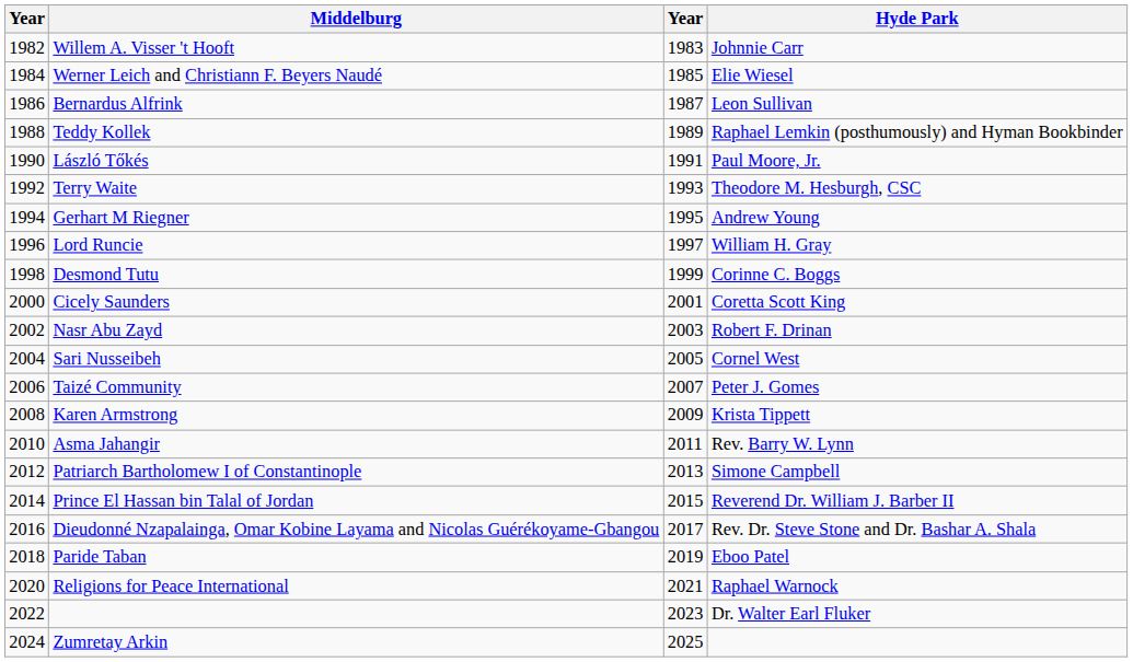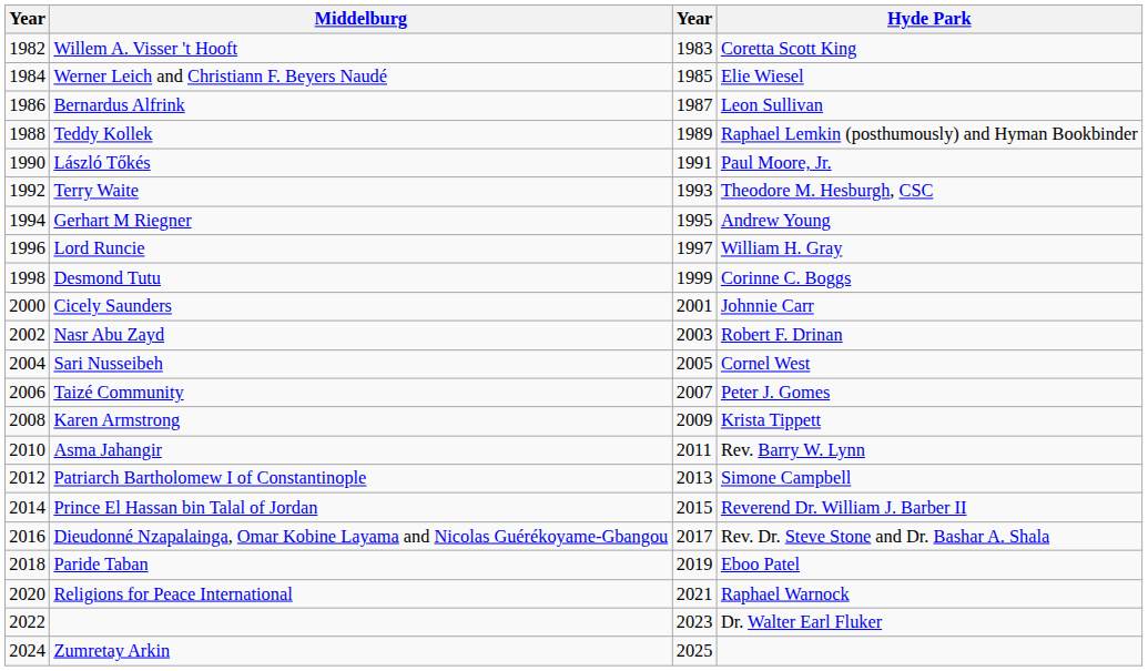Willem A. Visser 't Hooft | Hyde Park: Johnnie Carr -> Coretta Scott King
Cicely Saunders | Hyde Park: Coretta Scott King -> Johnnie Carr
